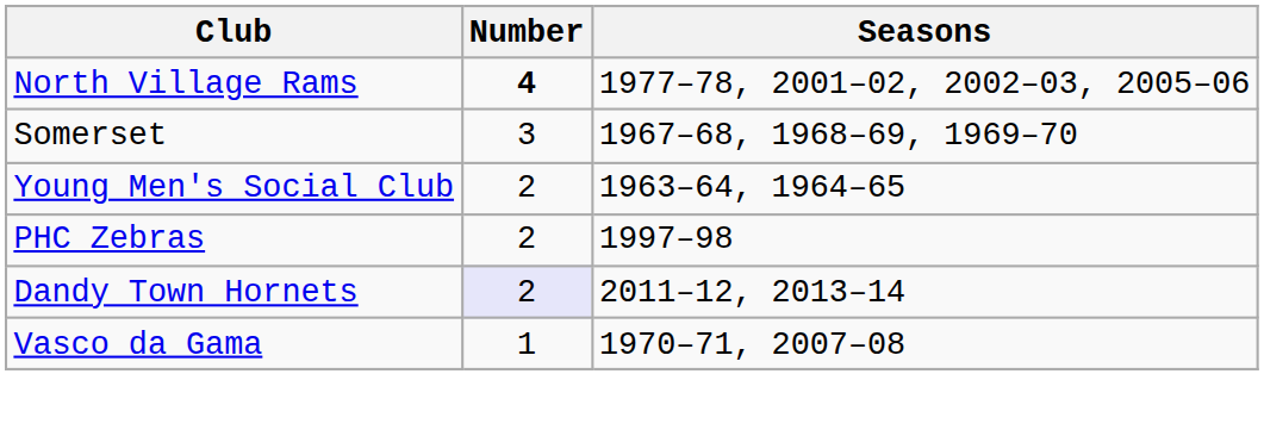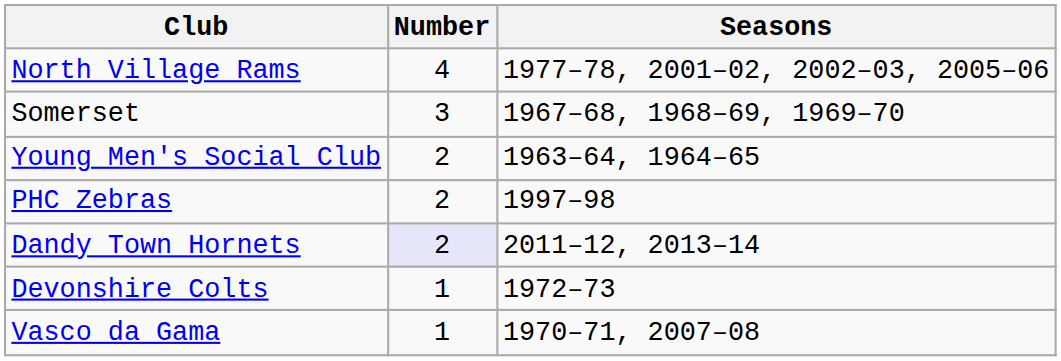North Village Rams | Number: bold -> normal
+ row: Devonshire Colts | 1 | 1972–73
